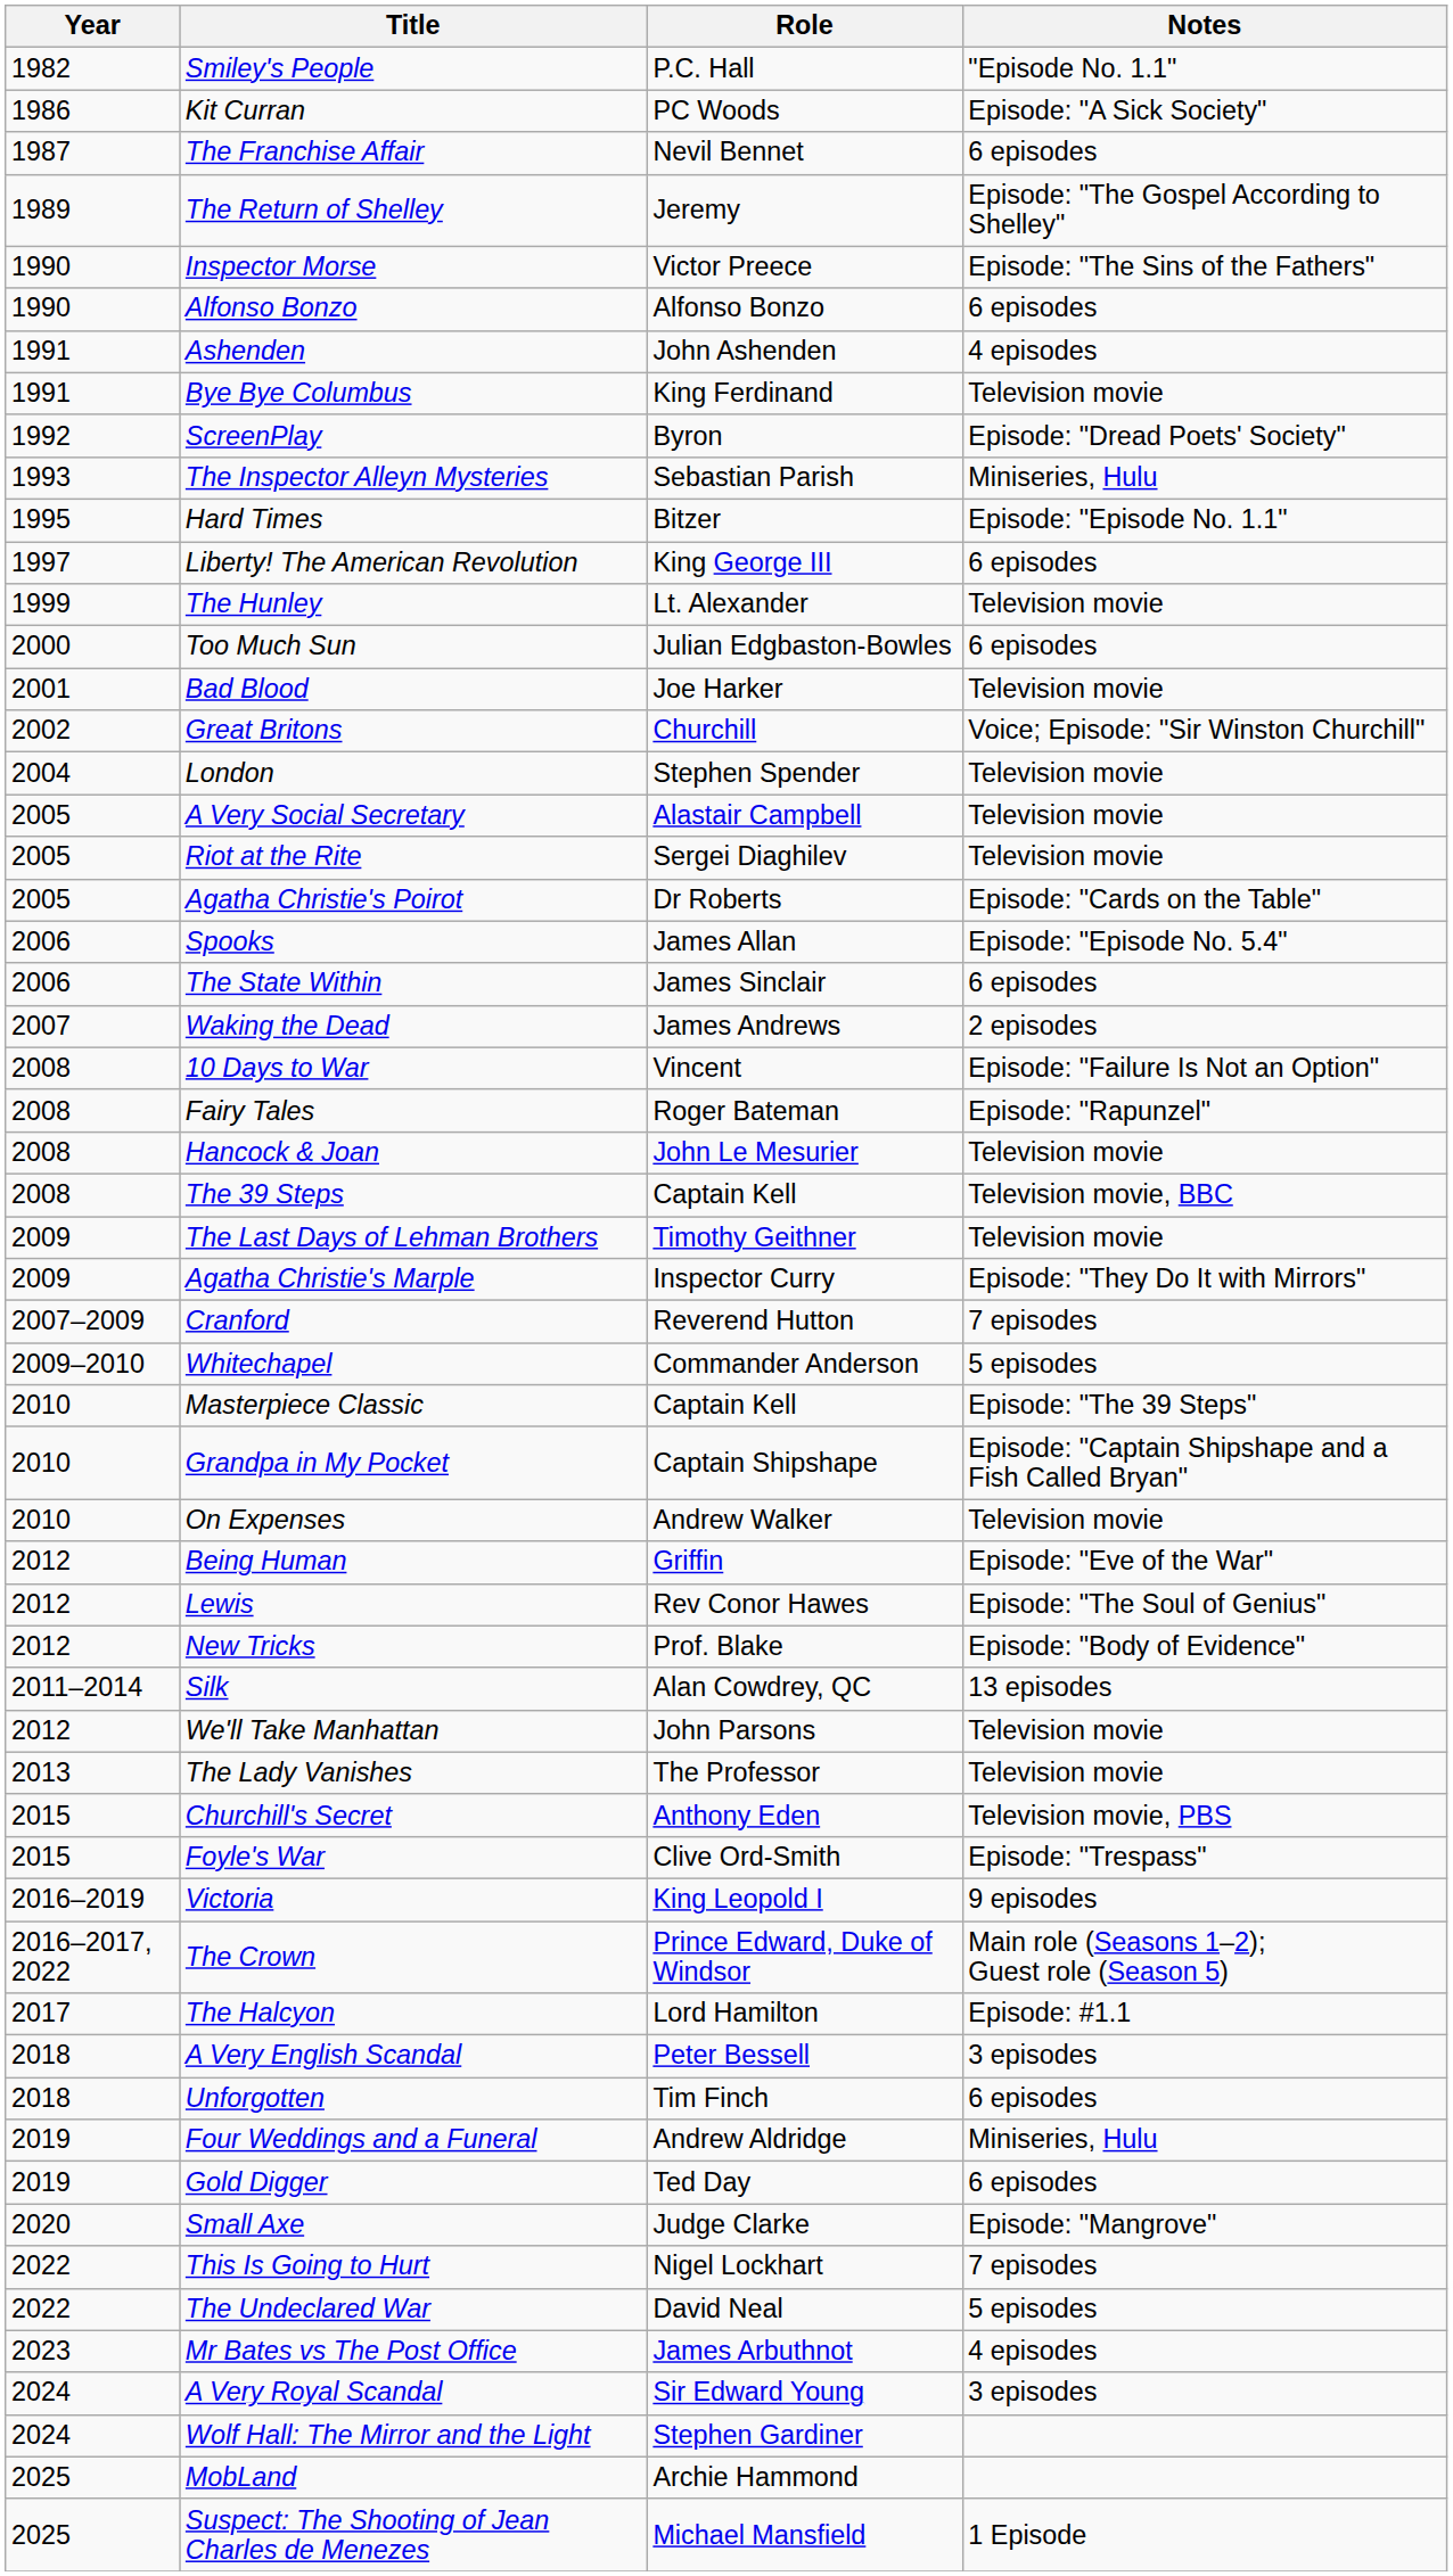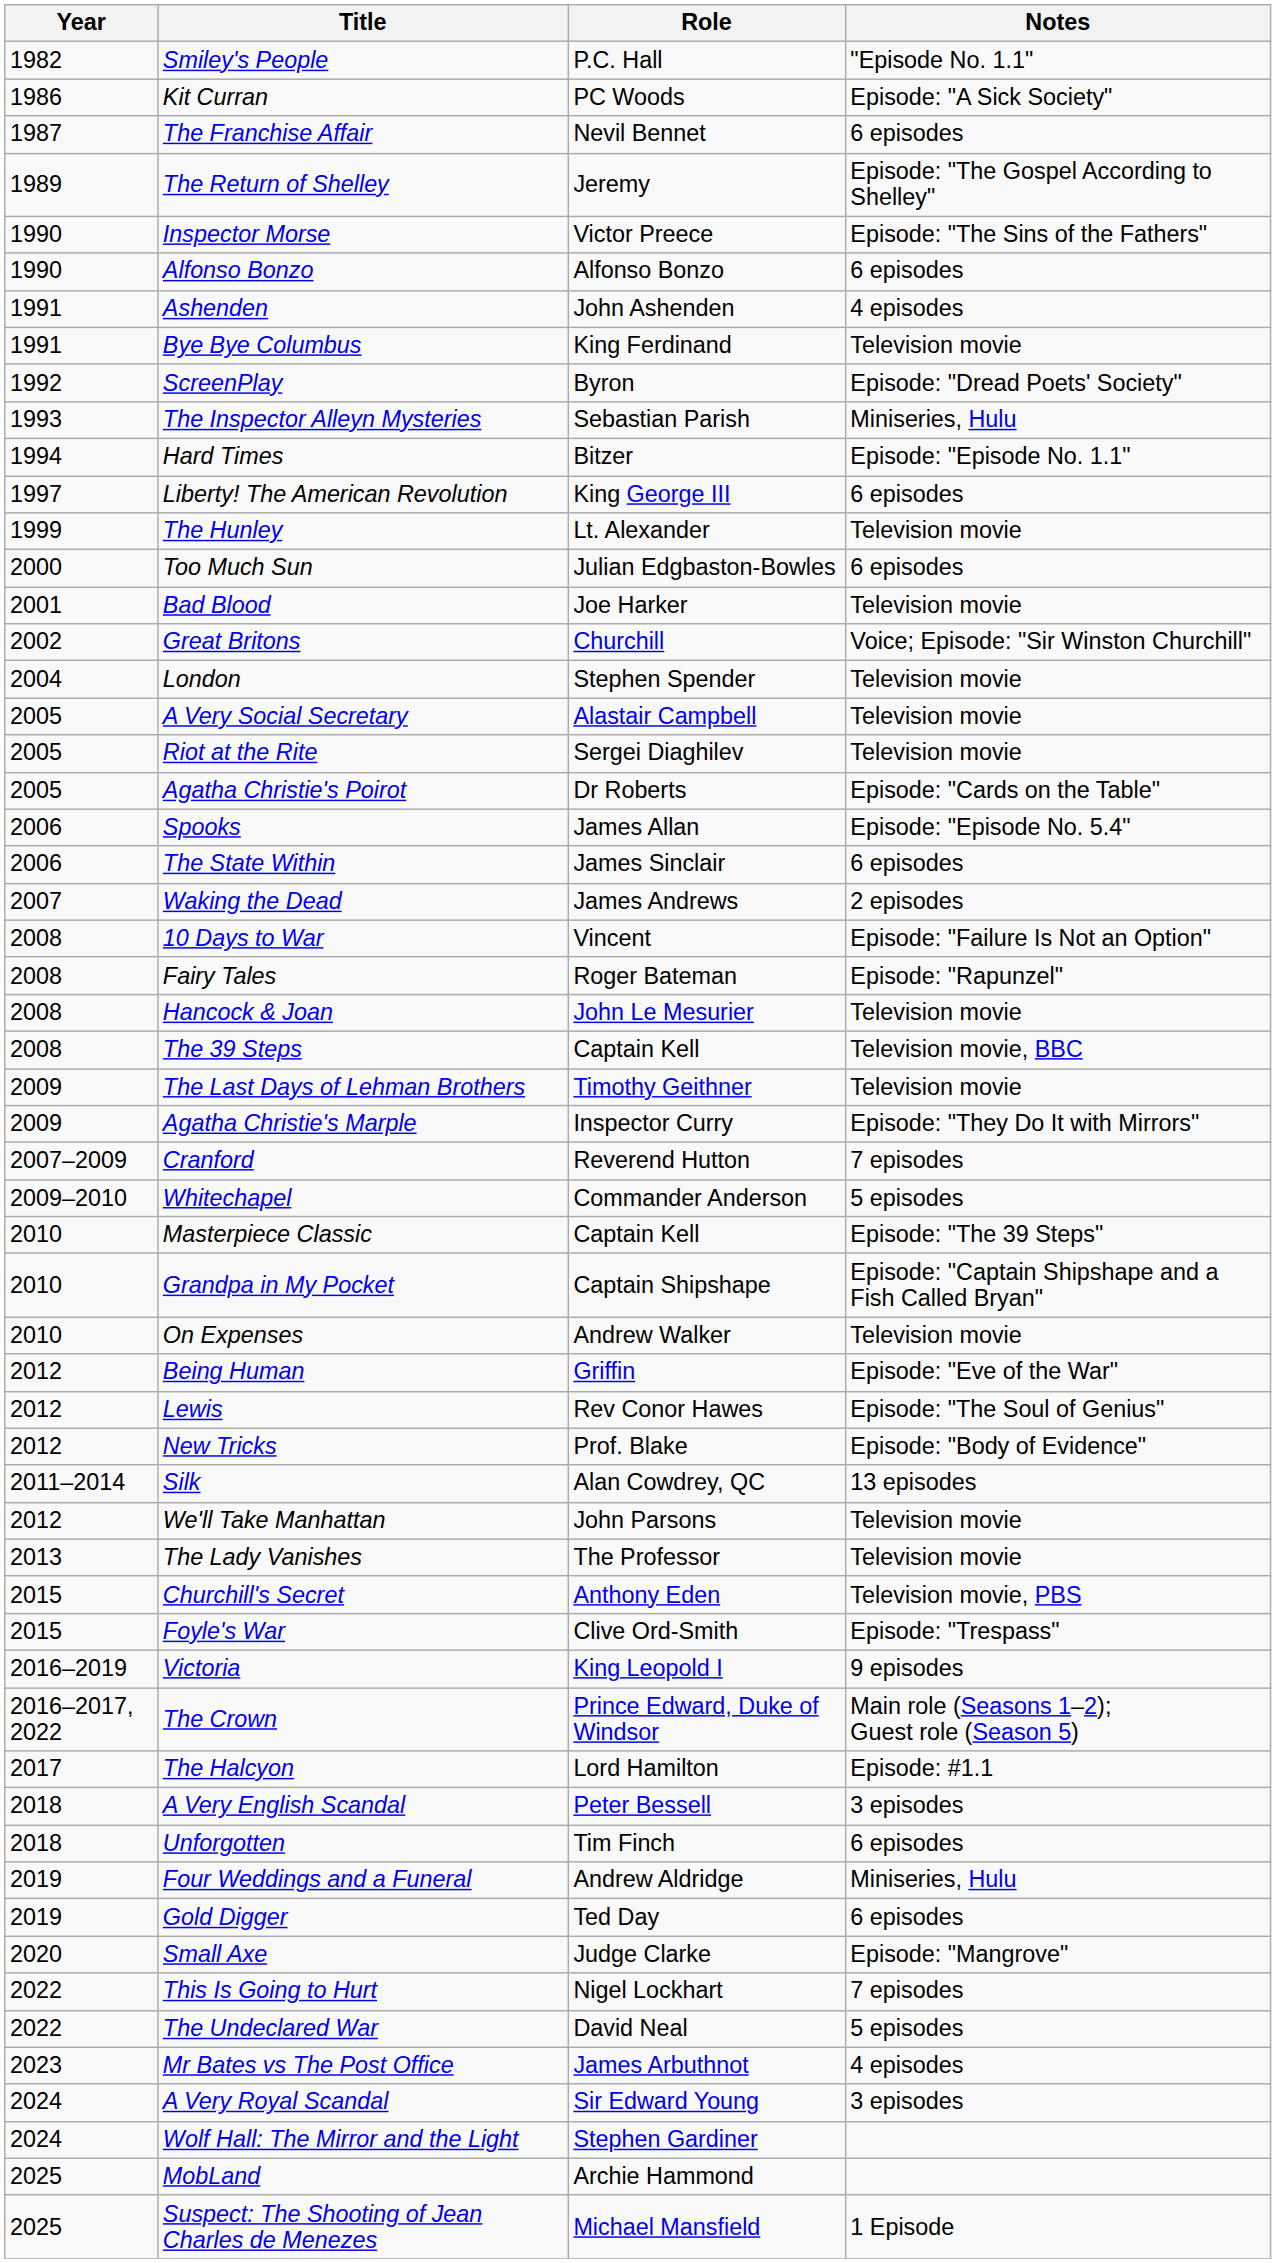Hard Times | Year: 1995 -> 1994
